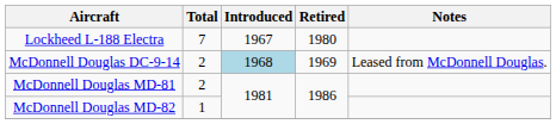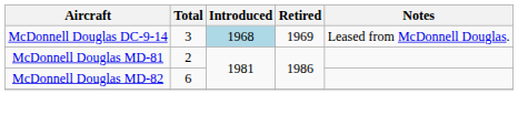- row: Lockheed L-188 Electra | 7 | 1967 | 1980
McDonnell Douglas DC-9-14 | Total: 2 -> 3
McDonnell Douglas MD-82 | Total: 1 -> 6
